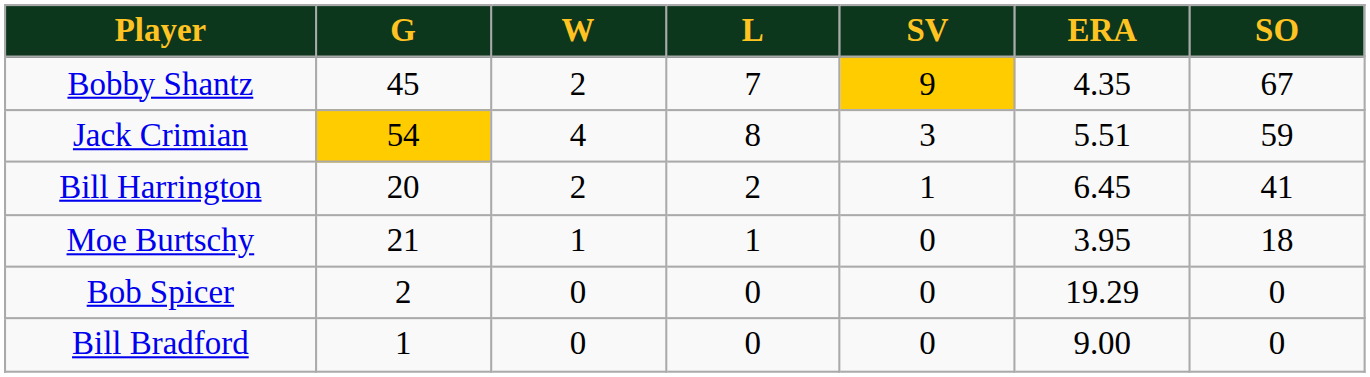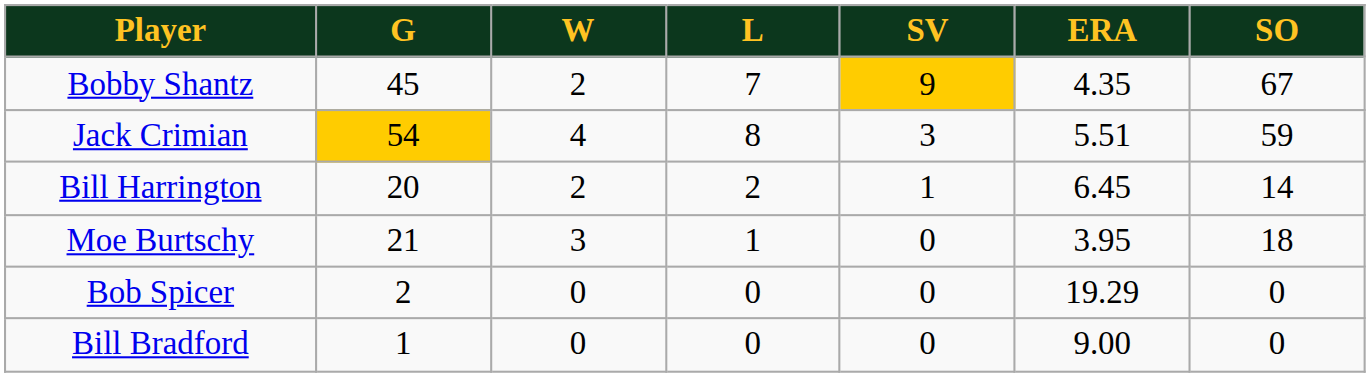Bill Harrington | SO: 41 -> 14
Moe Burtschy | W: 1 -> 3
